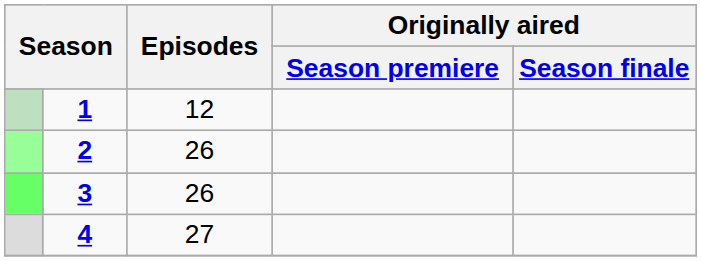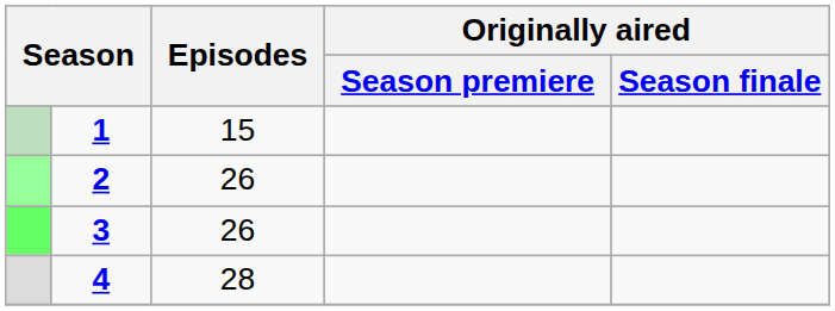1 | Episodes: 12 -> 15
4 | Episodes: 27 -> 28
